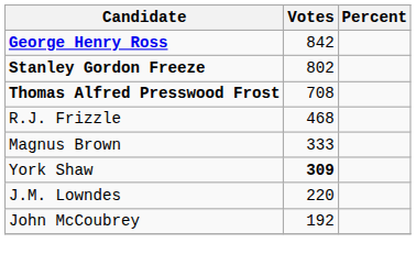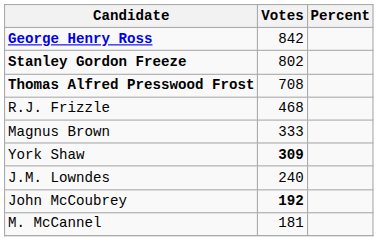J.M. Lowndes | Votes: 220 -> 240
John McCoubrey | Votes: normal -> bold
+ row: M. McCannel | 181
